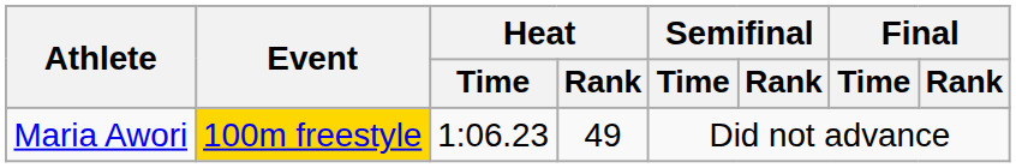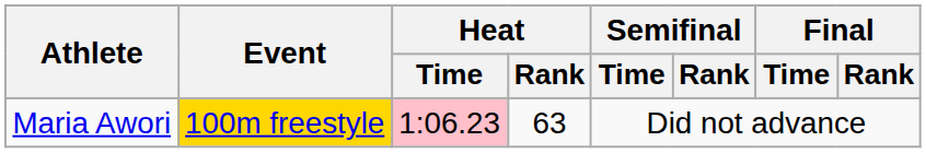Maria Awori | Heat / Time: no background -> pink background
Maria Awori | Heat / Rank: 49 -> 63
